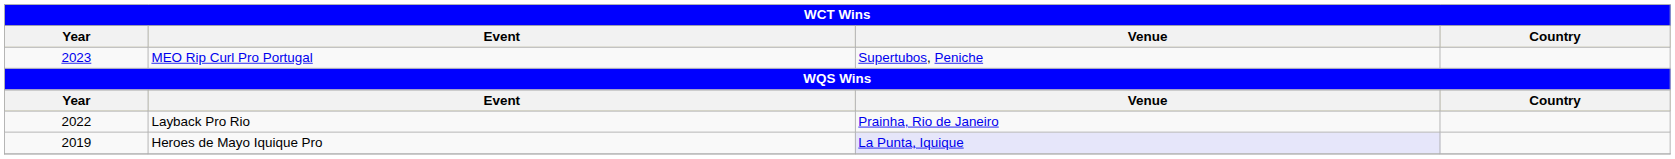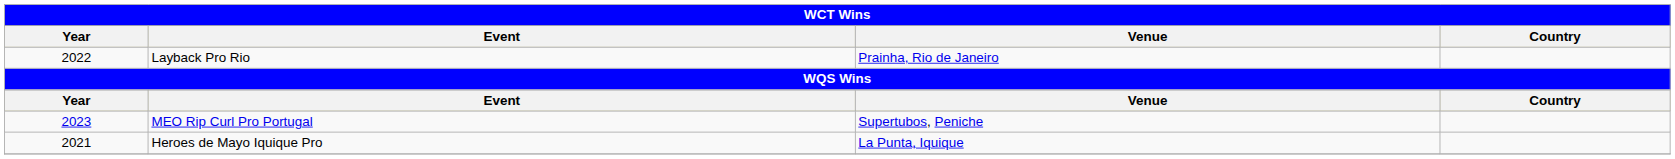rows swapped: MEO Rip Curl Pro Portugal <-> Layback Pro Rio
Heroes de Mayo Iquique Pro | Year: 2019 -> 2021
Heroes de Mayo Iquique Pro | Venue: lavender background -> no background
